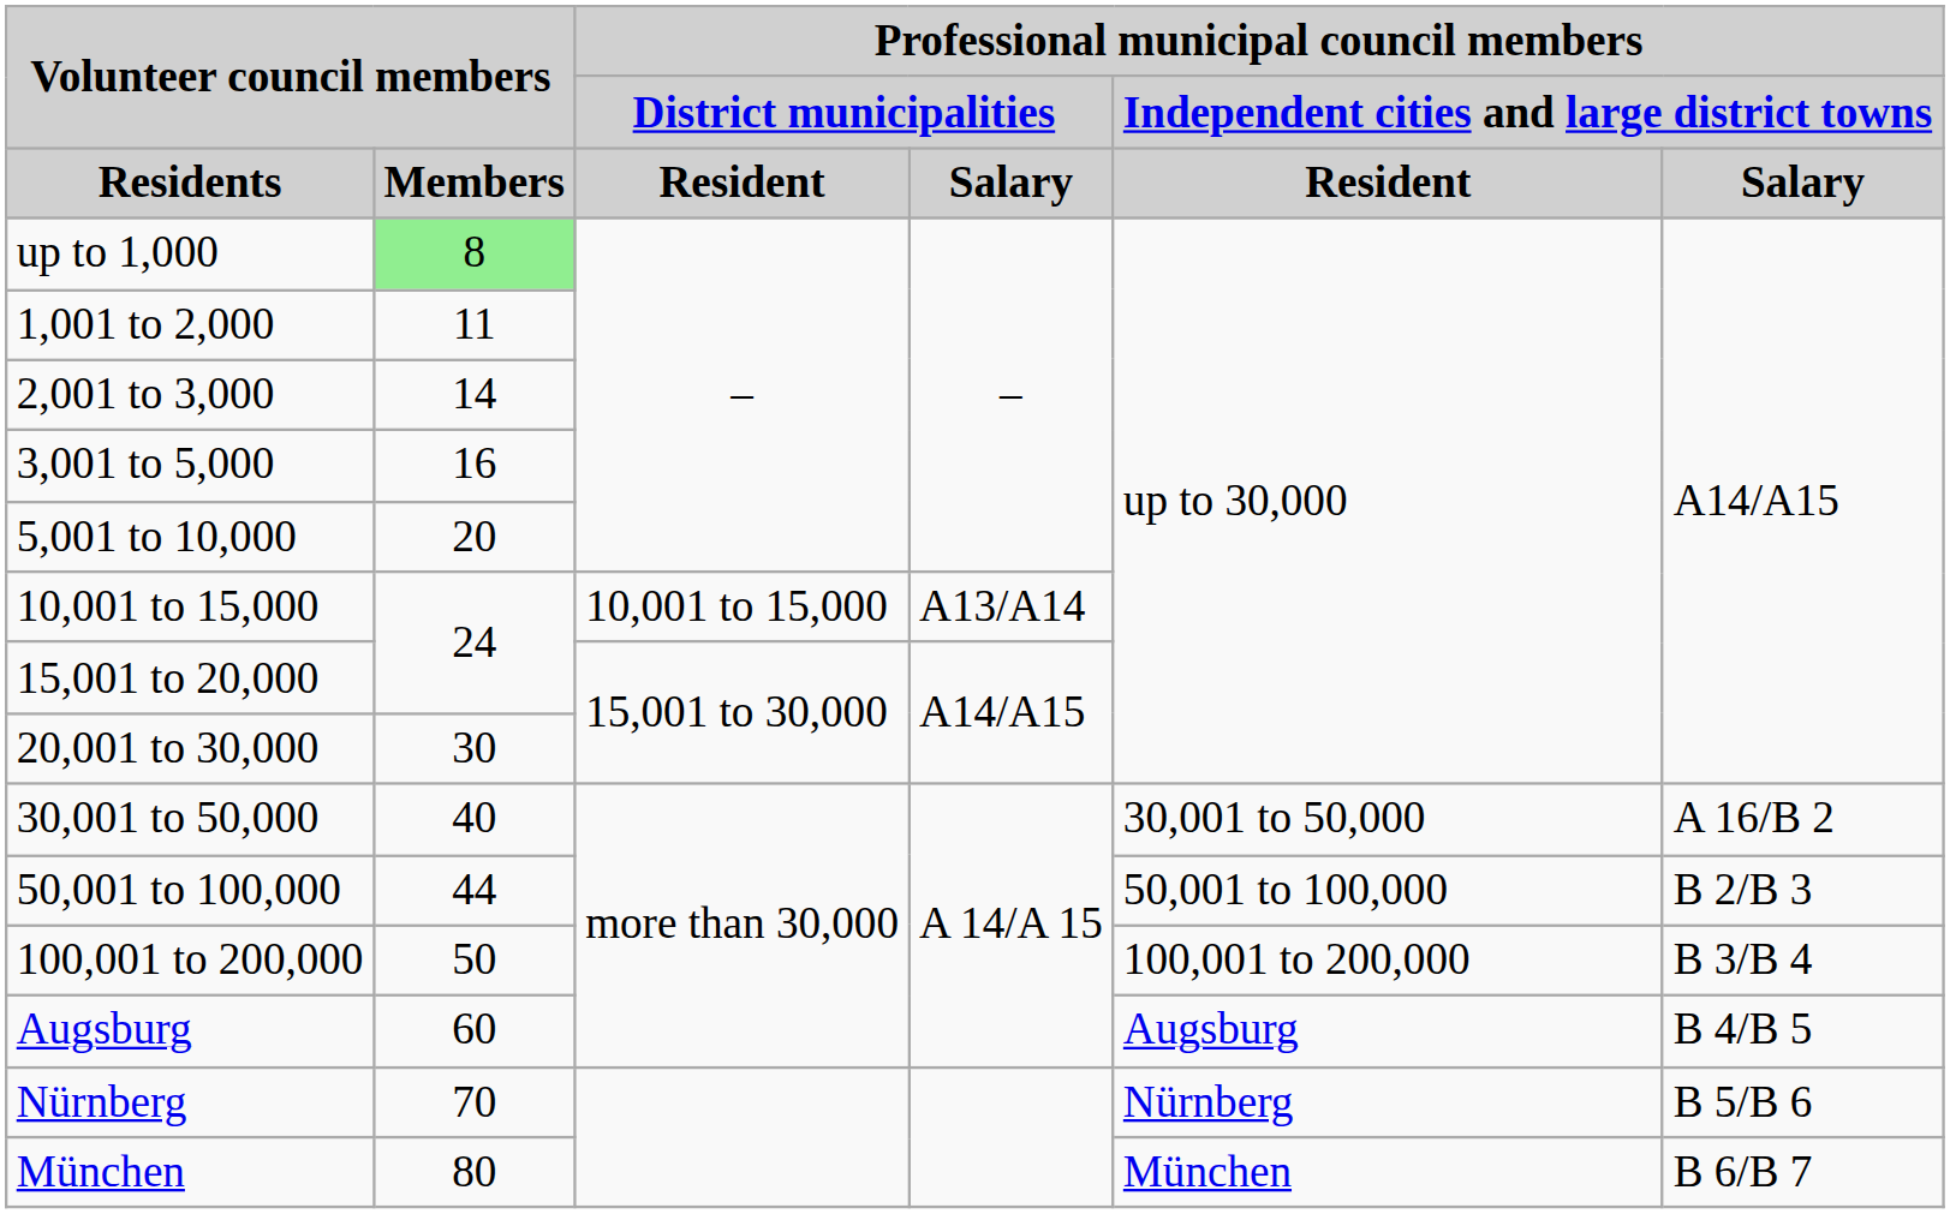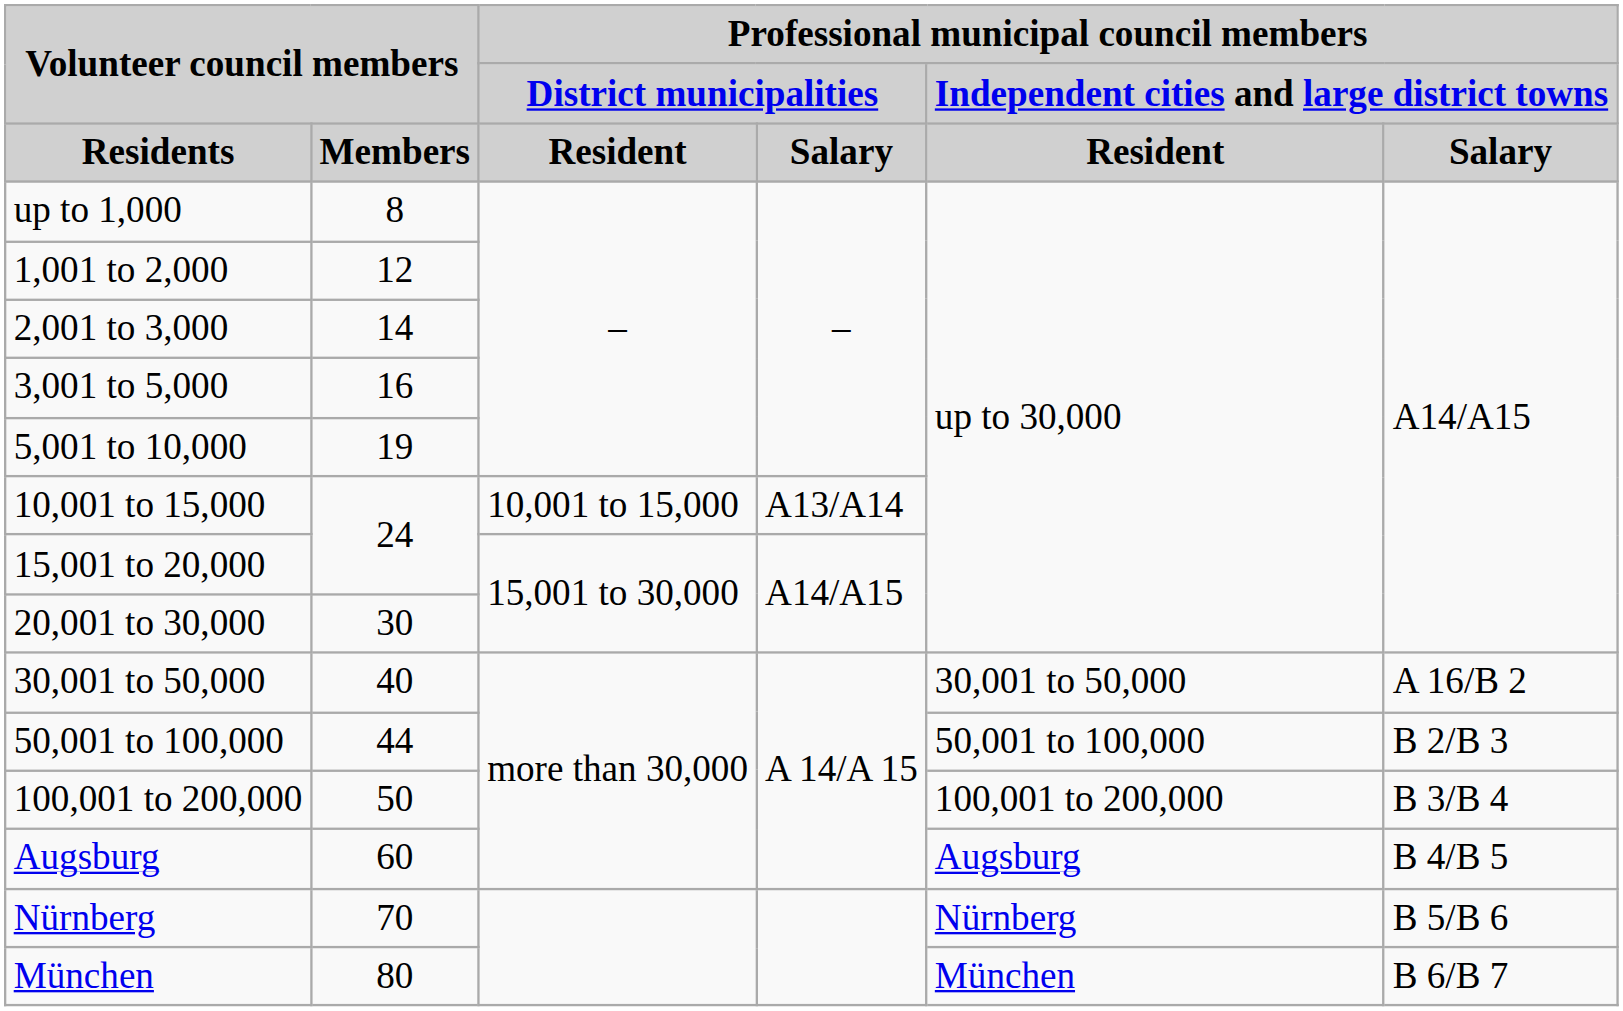up to 1,000 | Volunteer council members / Members: lightgreen background -> no background
1,001 to 2,000 | Volunteer council members / Members: 11 -> 12
5,001 to 10,000 | Volunteer council members / Members: 20 -> 19
